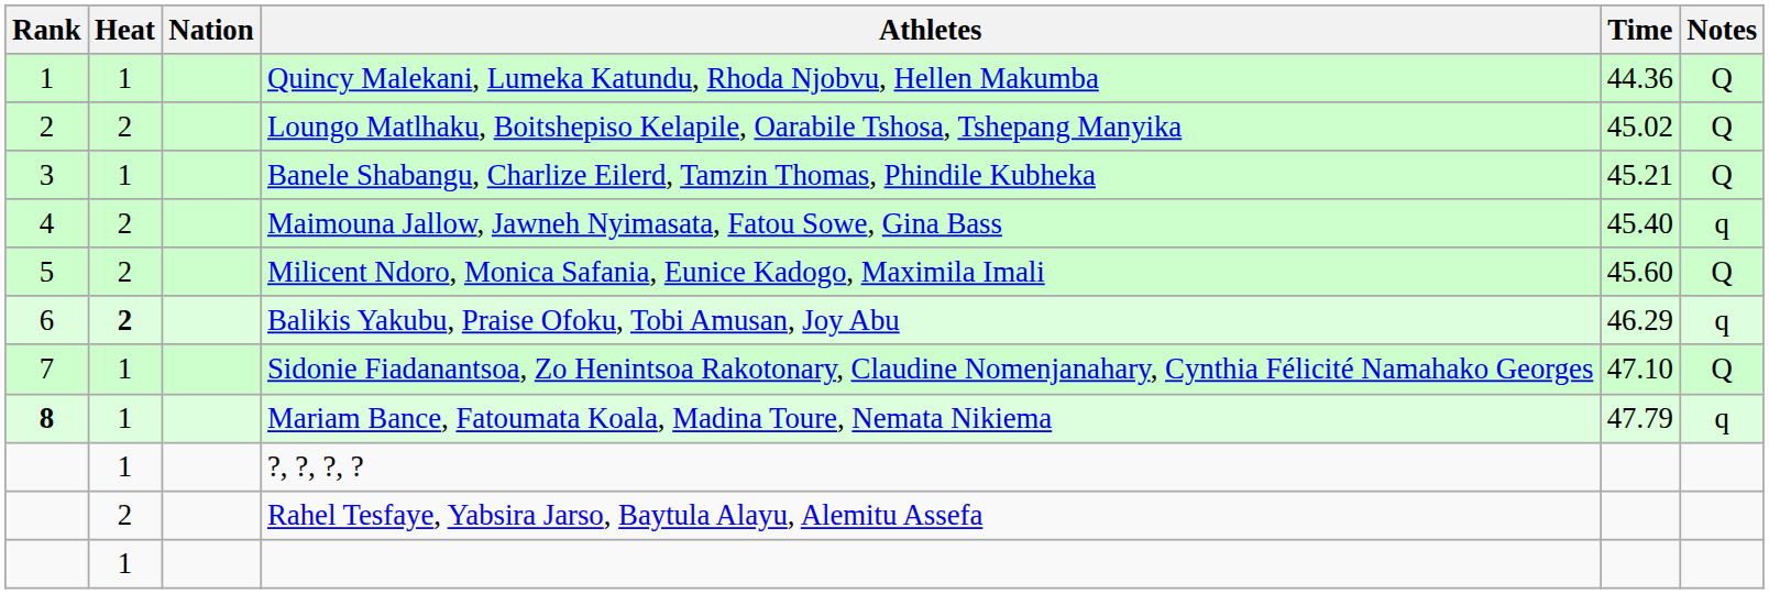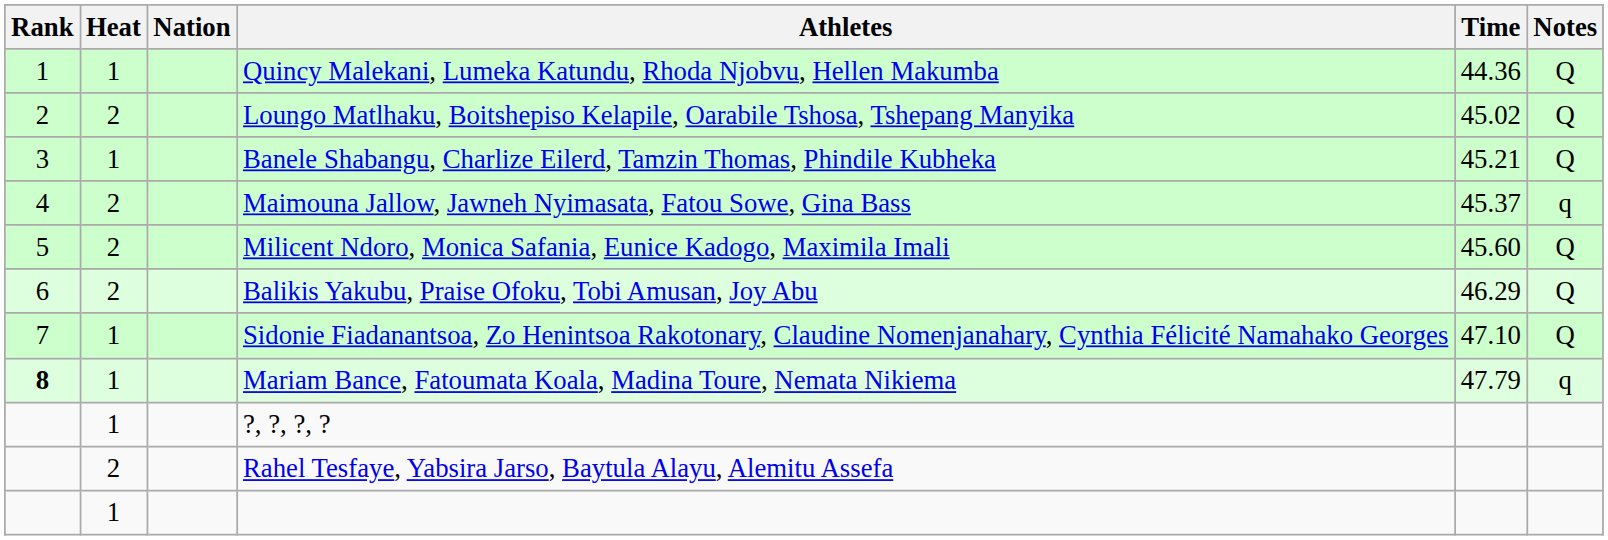Maimouna Jallow, Jawneh Nyimasata, Fatou Sowe, Gina Bass | Time: 45.40 -> 45.37
Balikis Yakubu, Praise Ofoku, Tobi Amusan, Joy Abu | Heat: bold -> normal
Balikis Yakubu, Praise Ofoku, Tobi Amusan, Joy Abu | Notes: q -> Q
